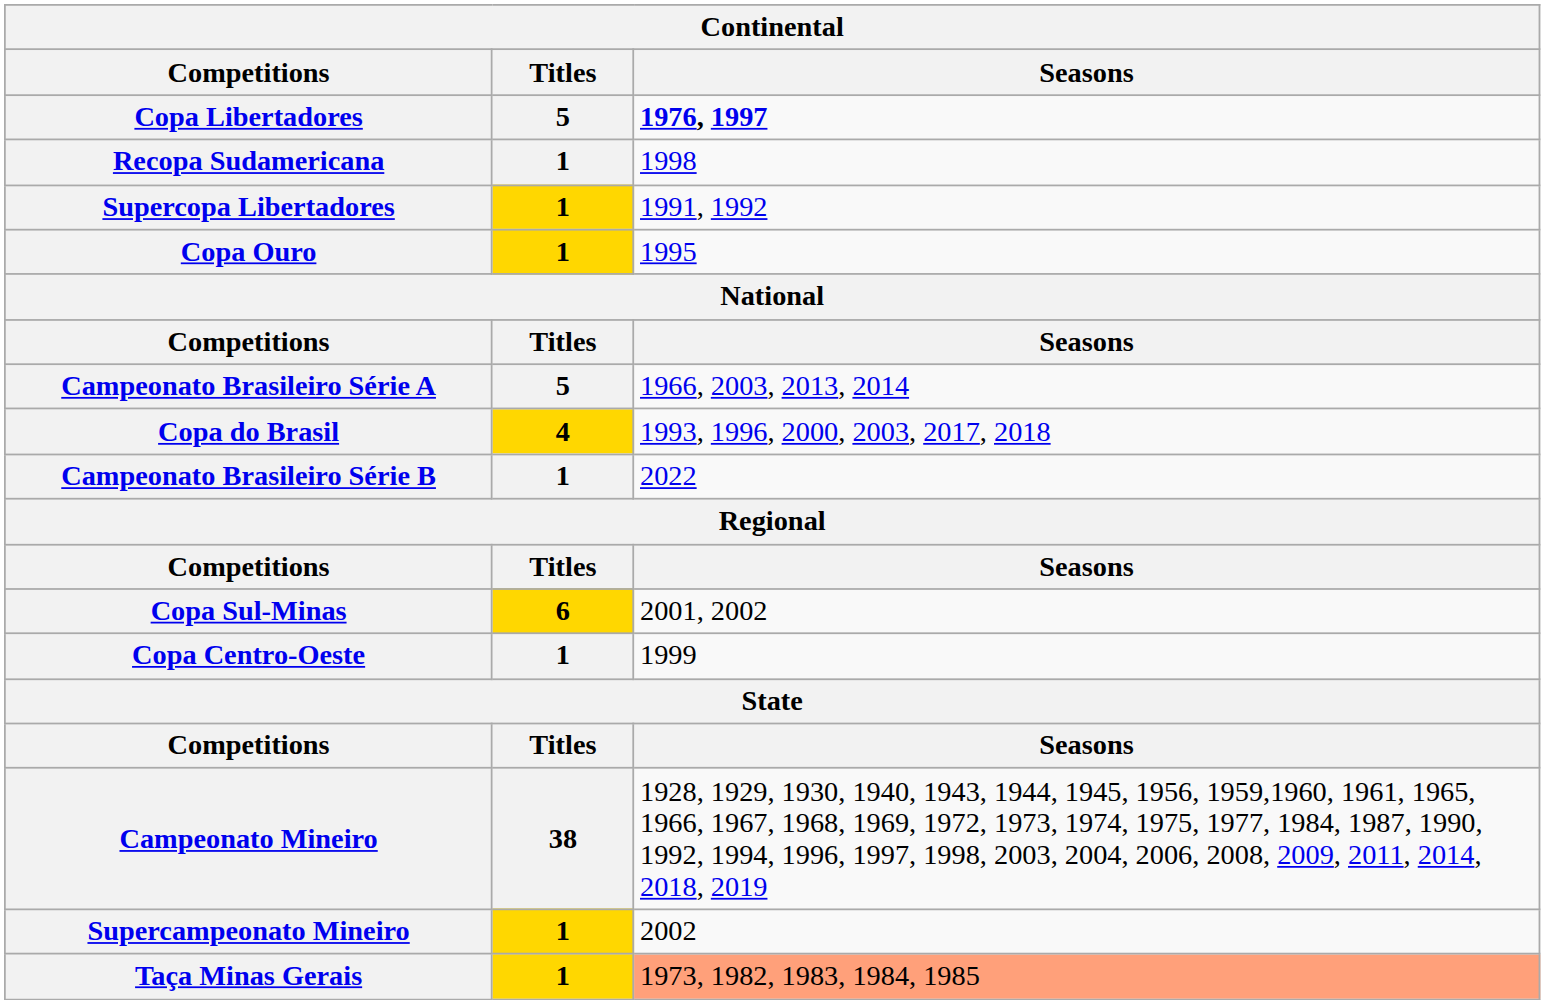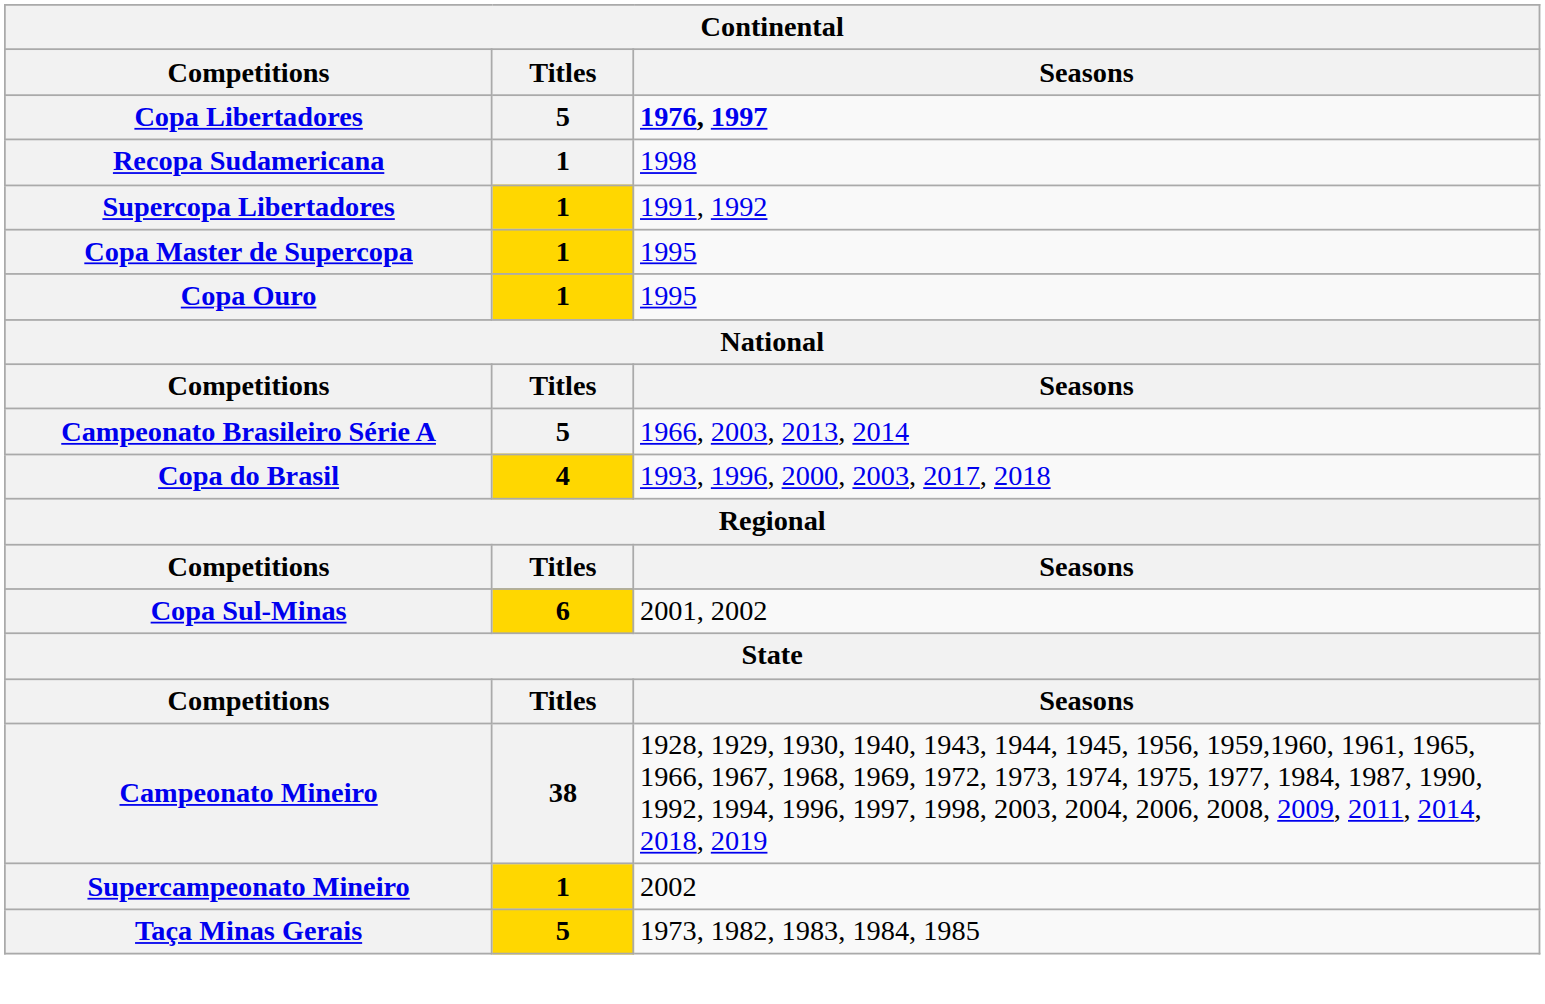+ row: Copa Master de Supercopa | 1 | 1995
- row: Campeonato Brasileiro Série B | 1 | 2022
- row: Copa Centro-Oeste | 1 | 1999
Taça Minas Gerais | Titles: 1 -> 5
Taça Minas Gerais | Seasons: lightsalmon background -> no background
